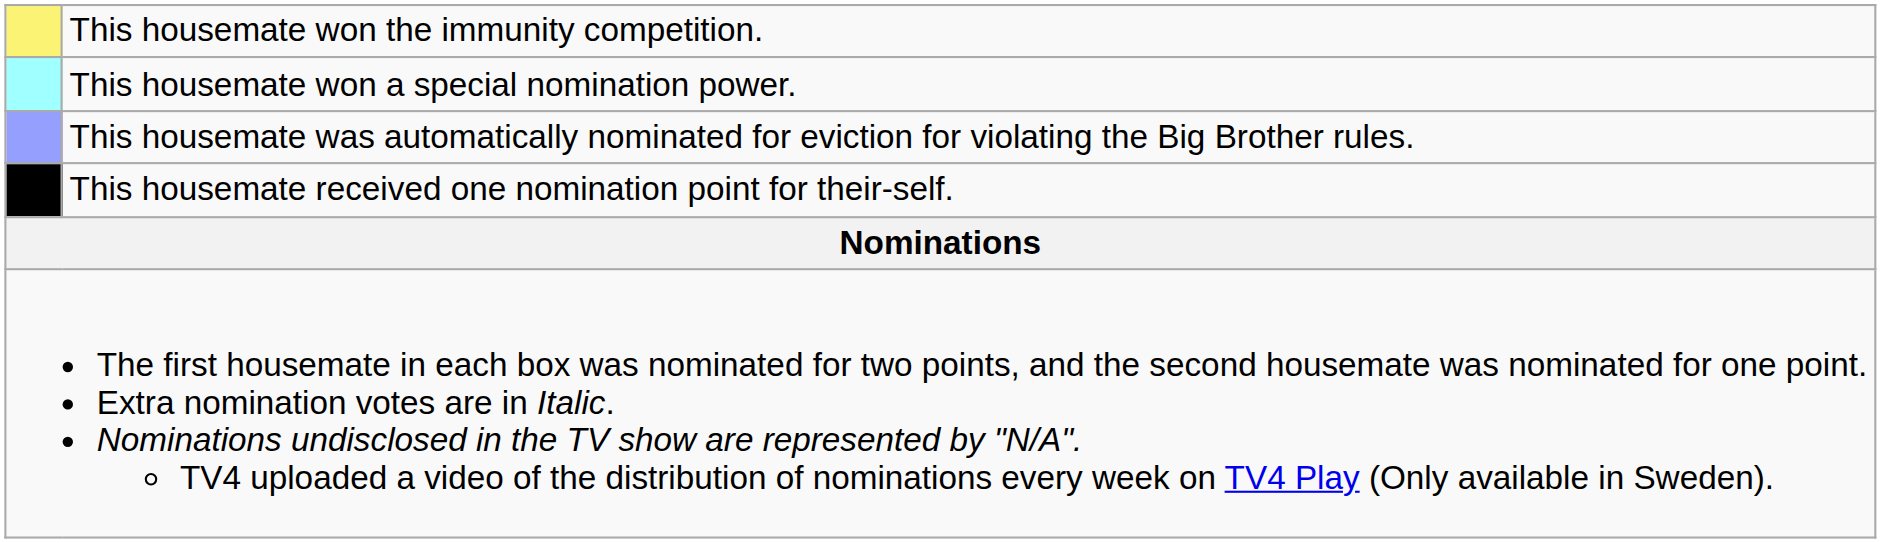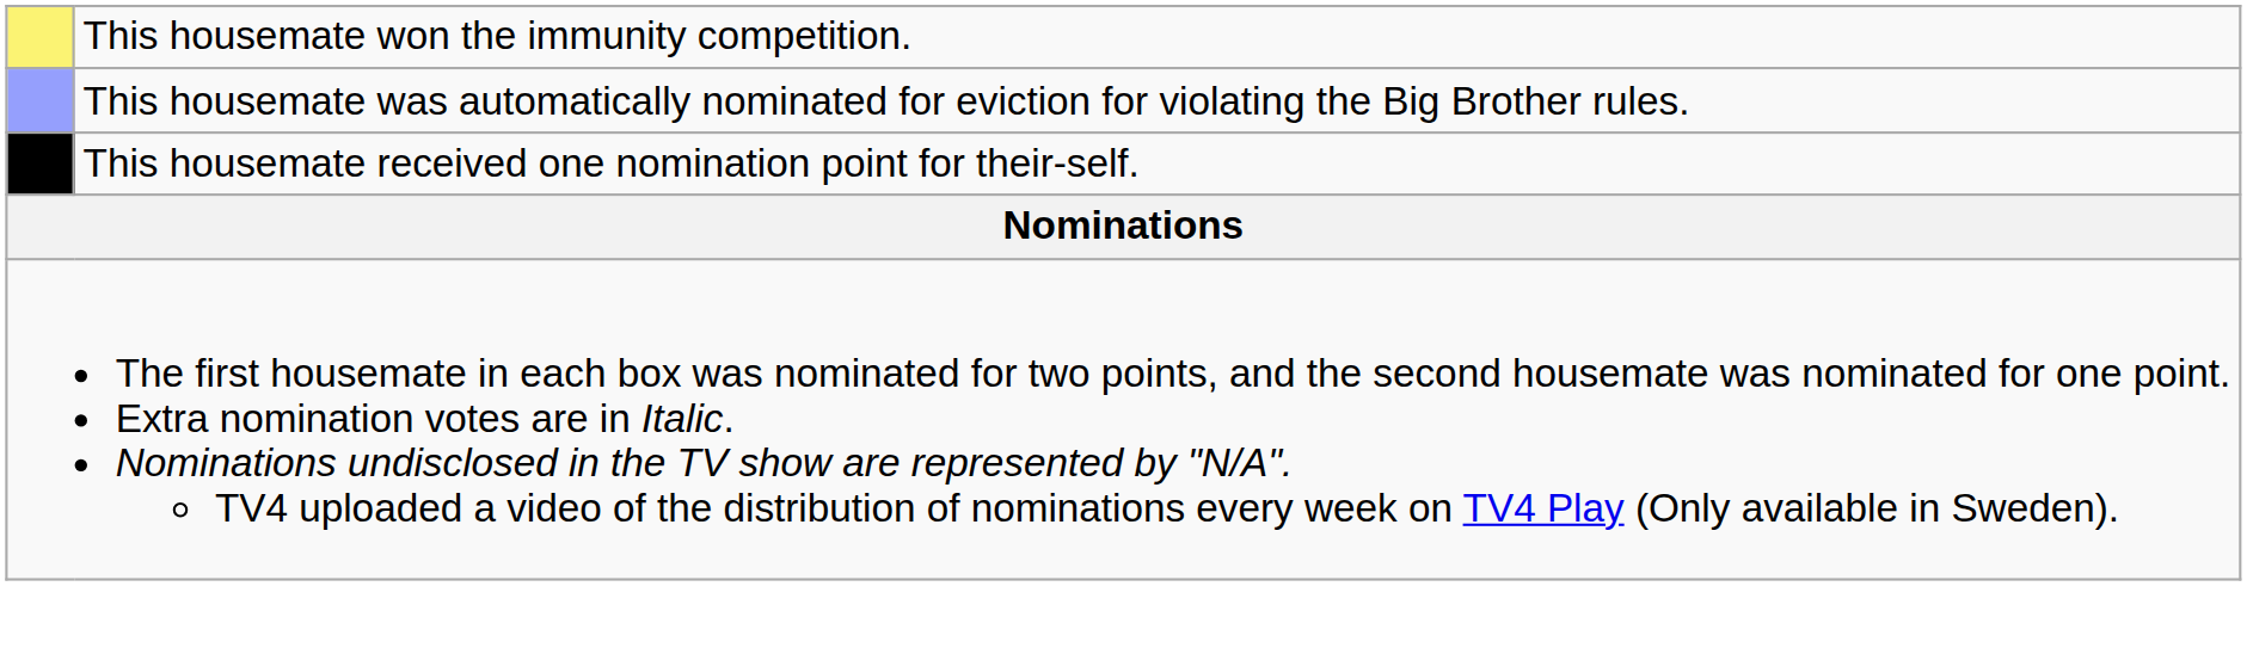- row: This housemate won a special nomination power.
